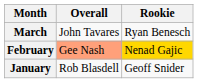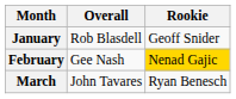rows swapped: January <-> March
February | Overall: lightsalmon background -> no background
